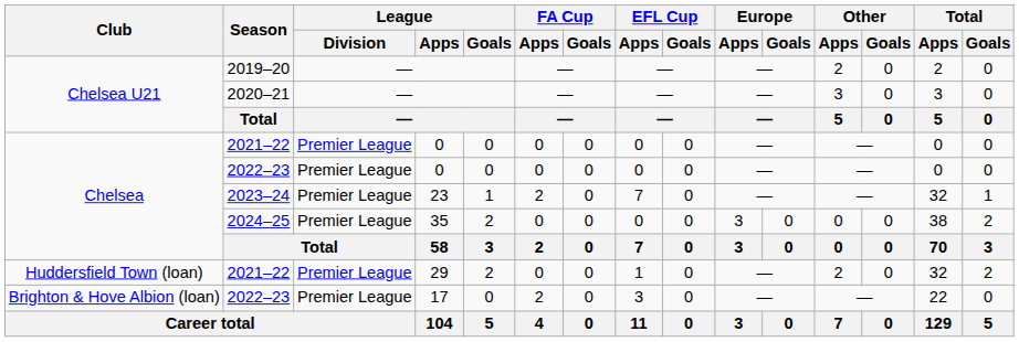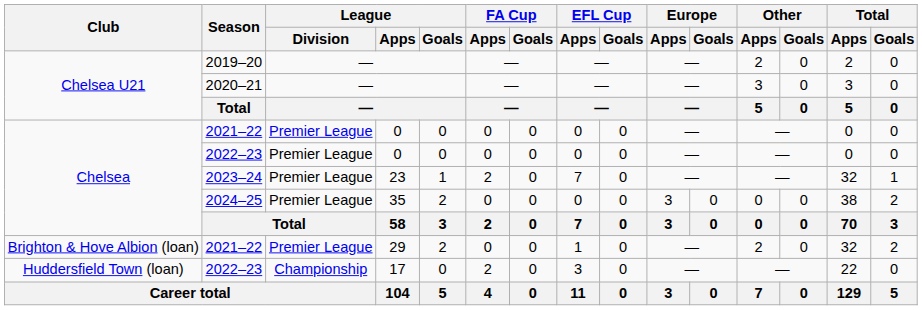2021–22 / 29 | Club: Huddersfield Town (loan) -> Brighton & Hove Albion (loan)
2022–23 / 17 | Club: Brighton & Hove Albion (loan) -> Huddersfield Town (loan)
2022–23 / 17 | League / Division: Premier League -> Championship
